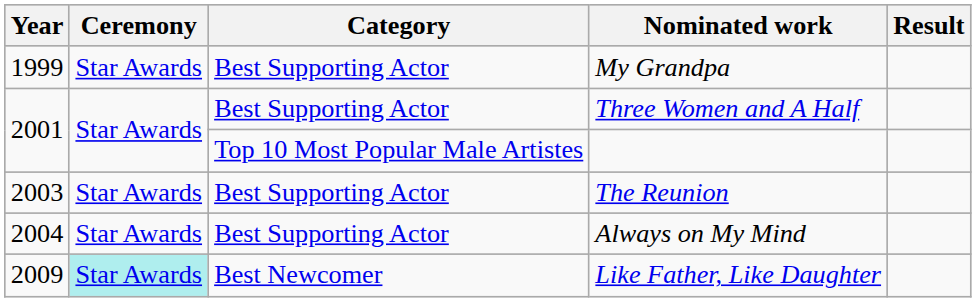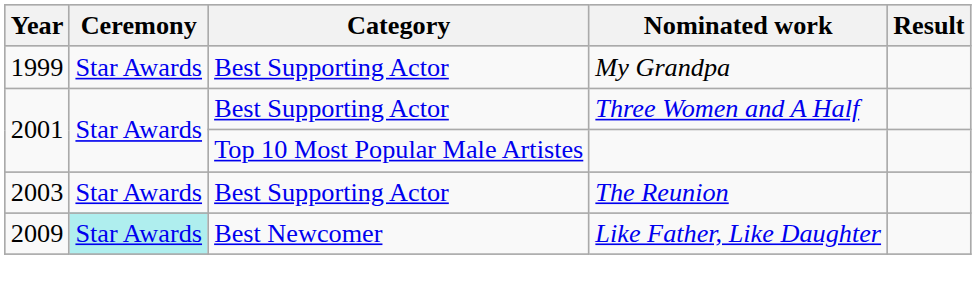- row: 2004 | Star Awards | Best Supporting Actor | Always on My Mind
